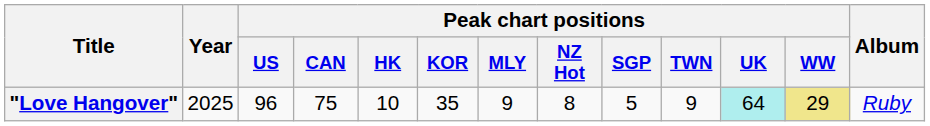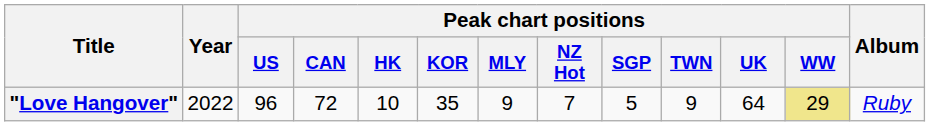"Love Hangover" | Year: 2025 -> 2022
"Love Hangover" | Peak chart positions / CAN: 75 -> 72
"Love Hangover" | Peak chart positions / NZ Hot: 8 -> 7
"Love Hangover" | Peak chart positions / UK: paleturquoise background -> no background
